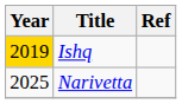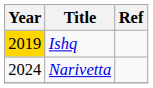Narivetta | Year: 2025 -> 2024
